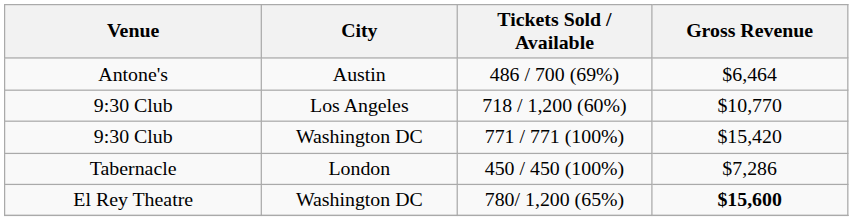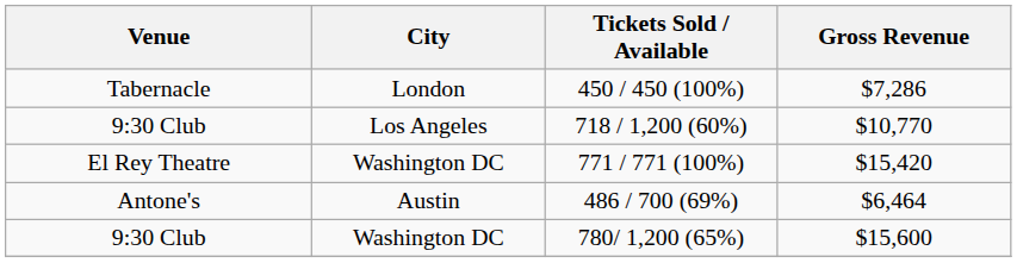rows swapped: 450 / 450 (100%) <-> 486 / 700 (69%)
771 / 771 (100%) | Venue: 9:30 Club -> El Rey Theatre
780/ 1,200 (65%) | Venue: El Rey Theatre -> 9:30 Club
780/ 1,200 (65%) | Gross Revenue: bold -> normal
